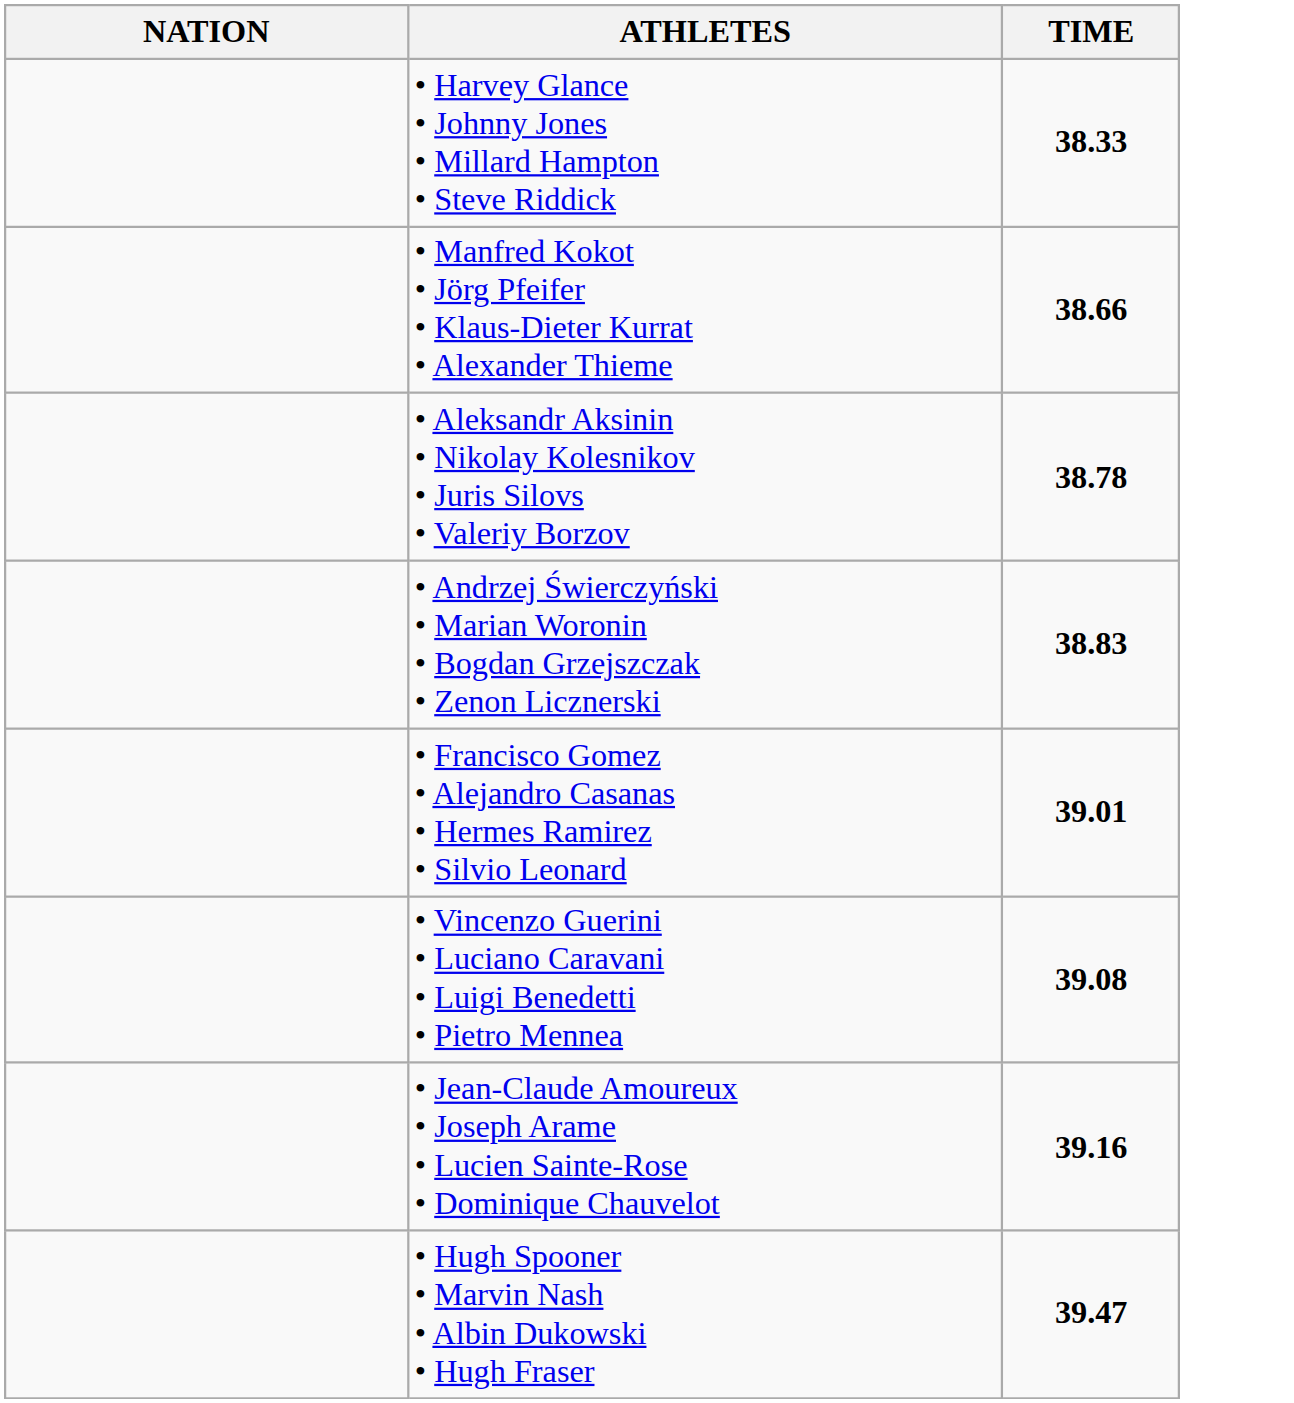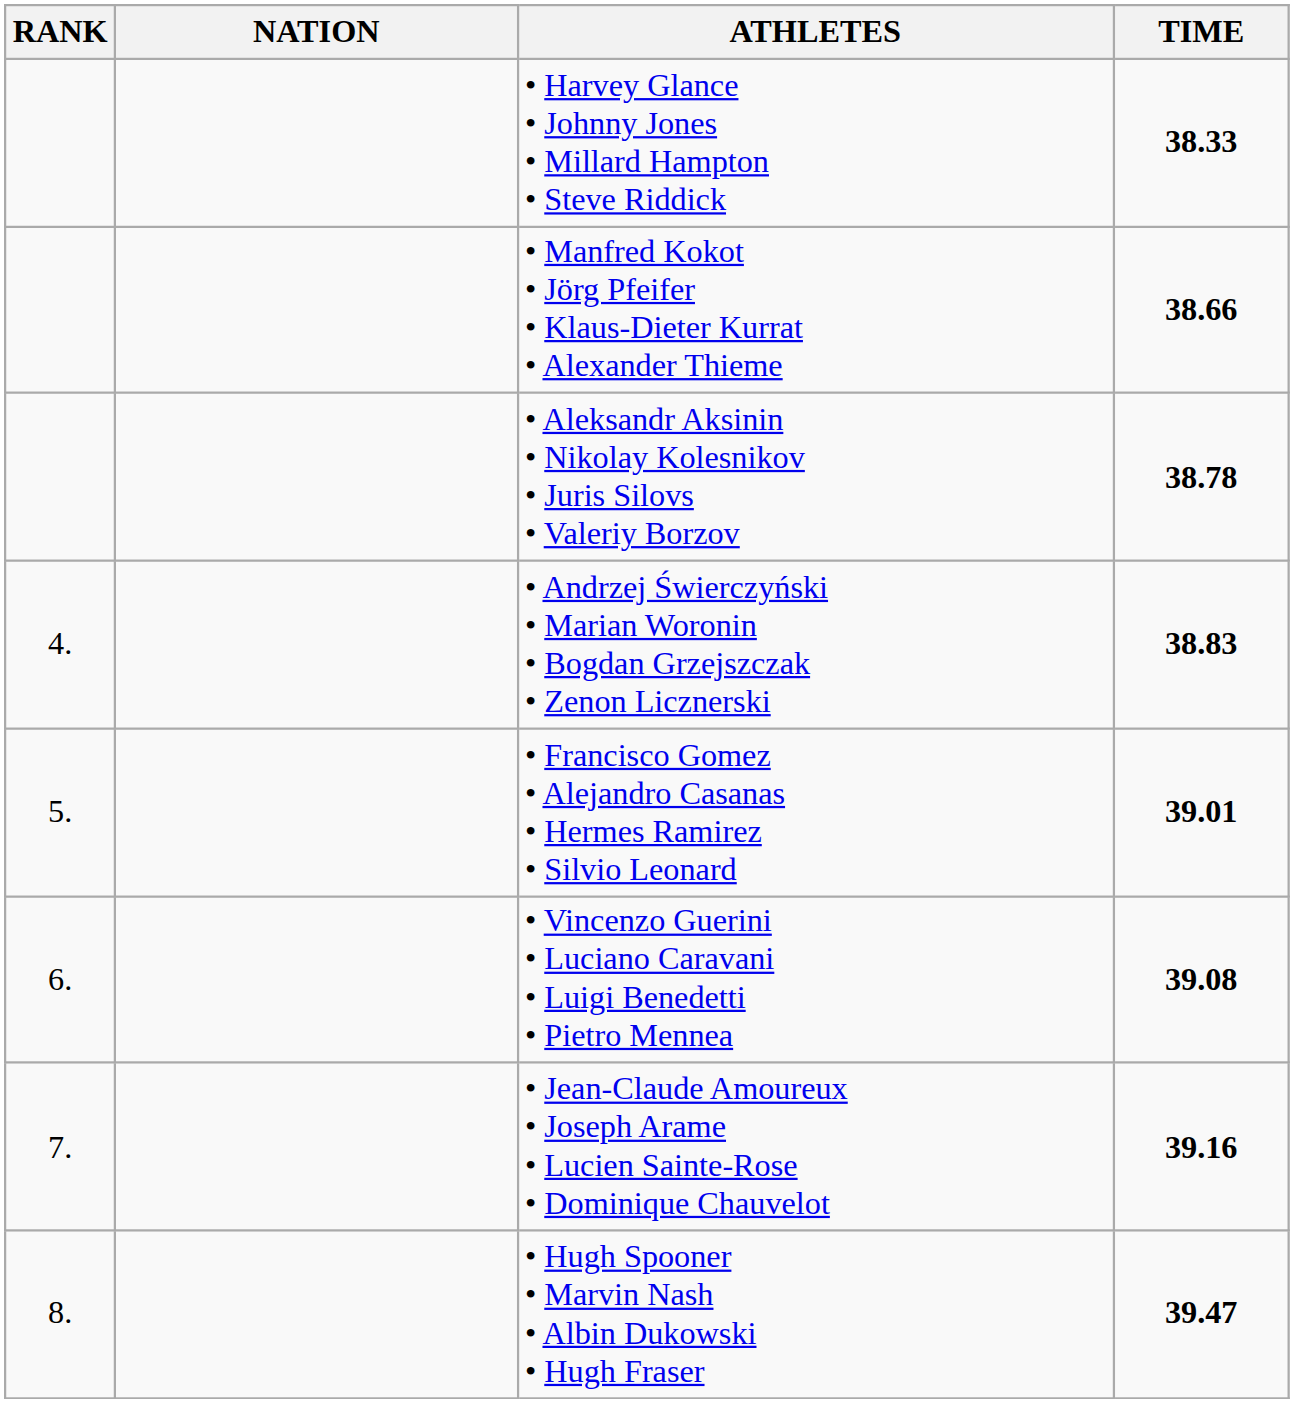+ column: RANK | 4. | 5. | 6. | 7. | 8.
